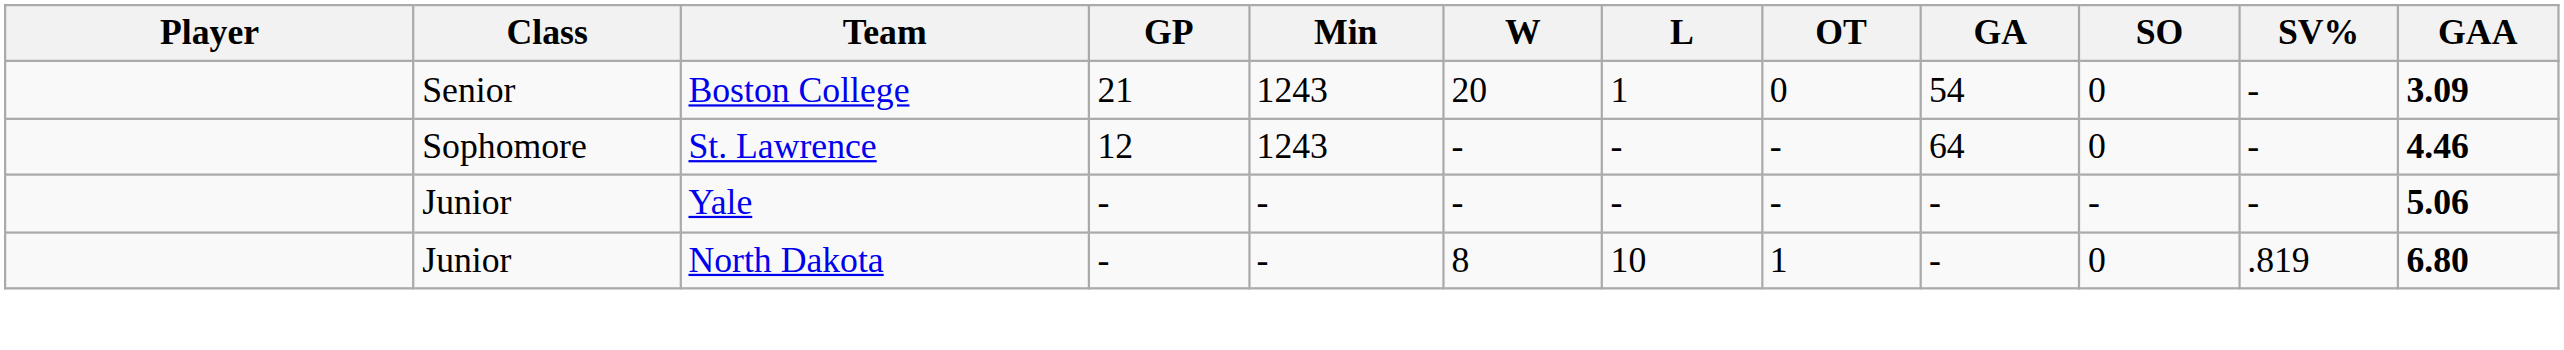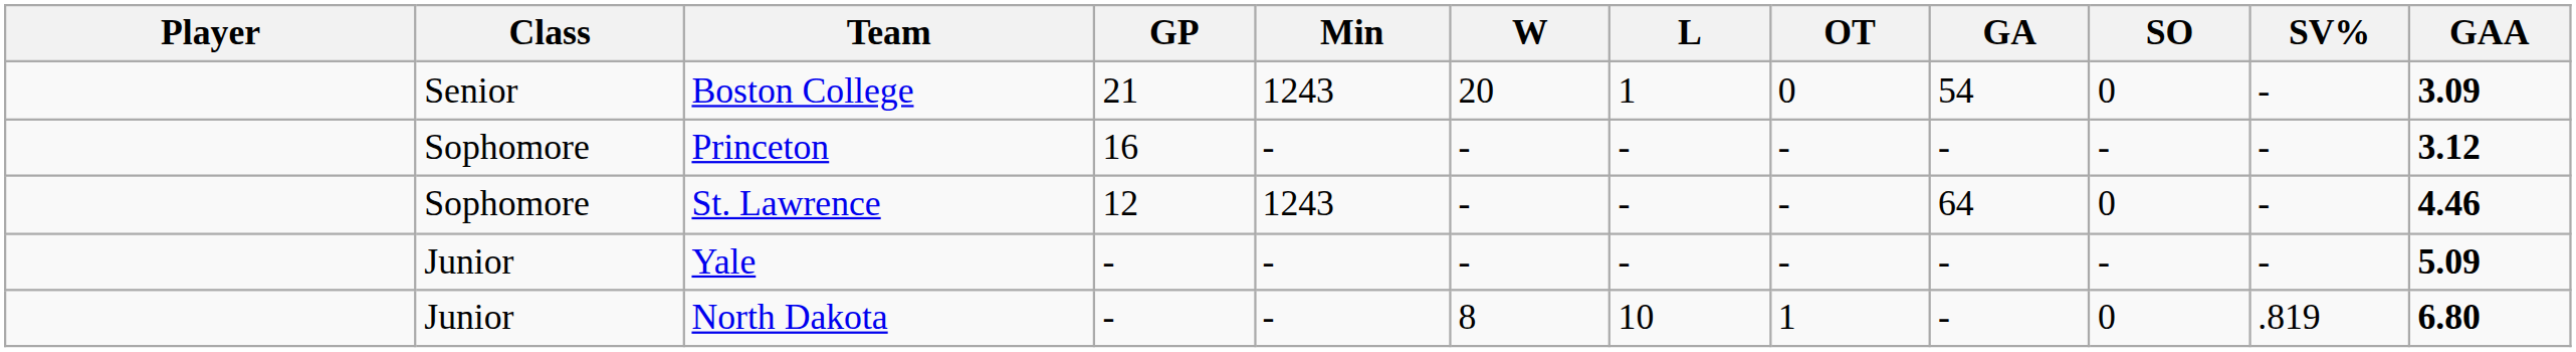+ row: Sophomore | Princeton | 16 | - | - | - | - | - | - | - | 3.12
Yale | GAA: 5.06 -> 5.09
